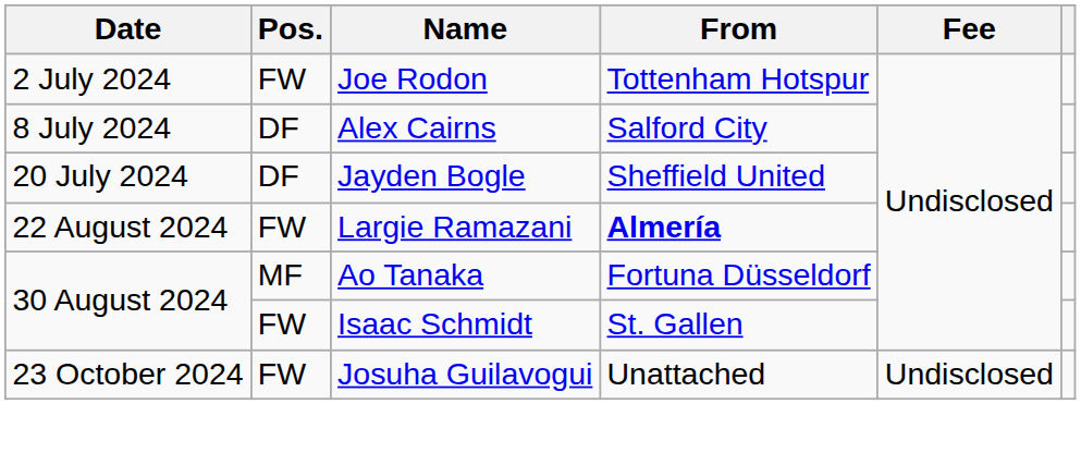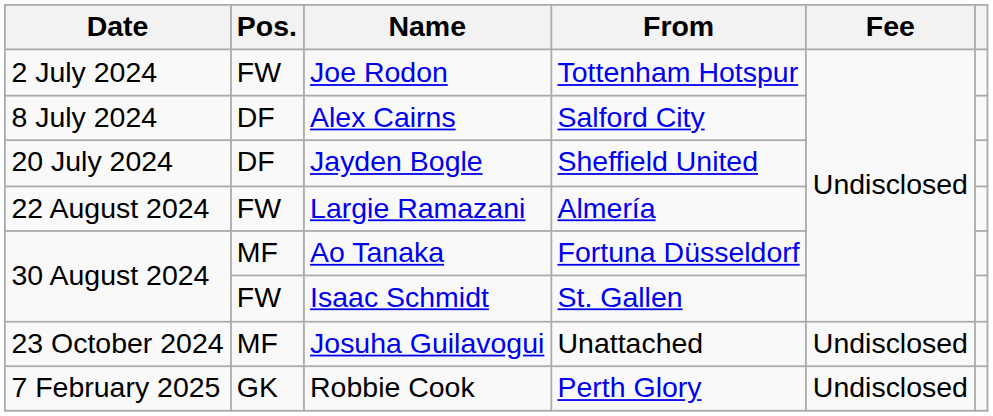Largie Ramazani | From: bold -> normal
Josuha Guilavogui | Pos.: FW -> MF
+ row: 7 February 2025 | GK | Robbie Cook | Perth Glory | Undisclosed
